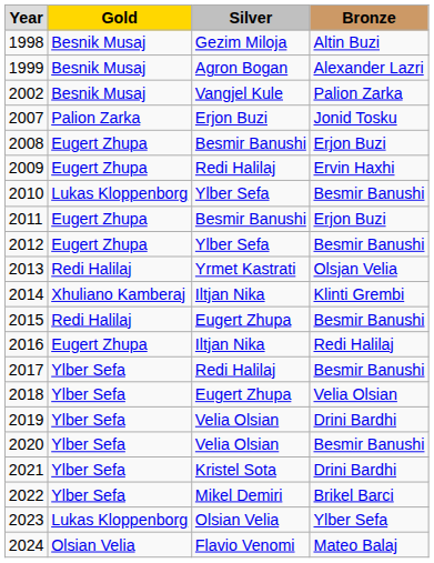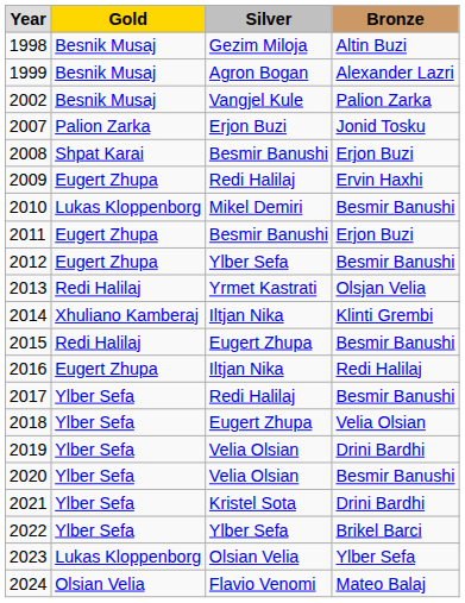2008 | Gold: Eugert Zhupa -> Shpat Karai
2010 | Silver: Ylber Sefa -> Mikel Demiri
2022 | Silver: Mikel Demiri -> Ylber Sefa
